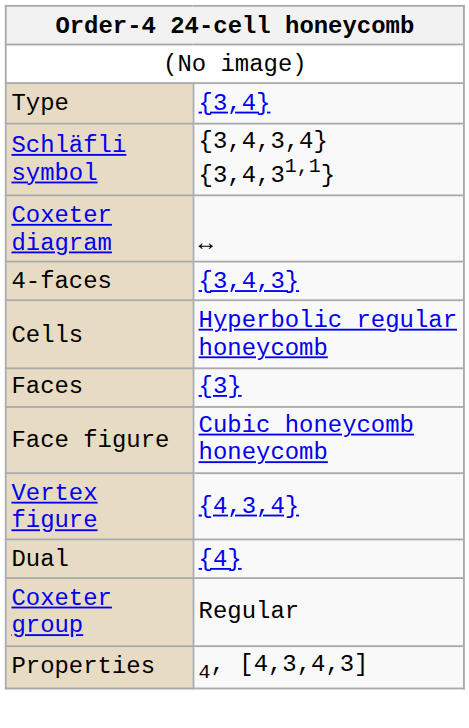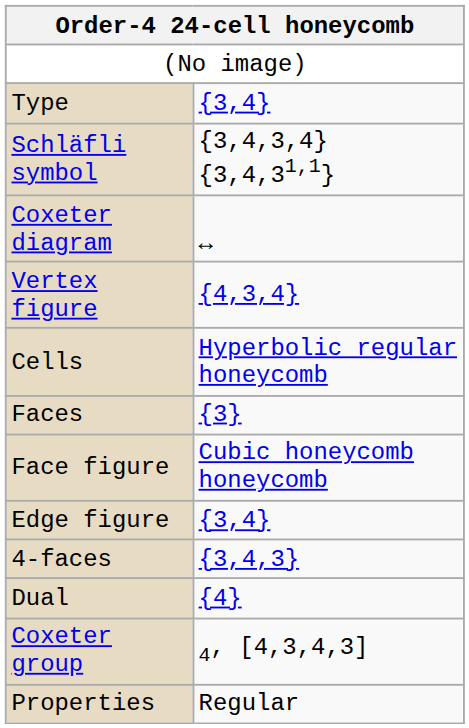rows swapped: 4-faces <-> Vertex figure
+ row: Edge figure | {3,4}
Coxeter group | column 2: Regular -> 4, [4,3,4,3]
Properties | column 2: 4, [4,3,4,3] -> Regular
